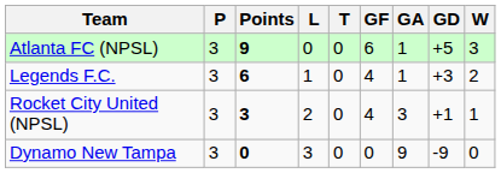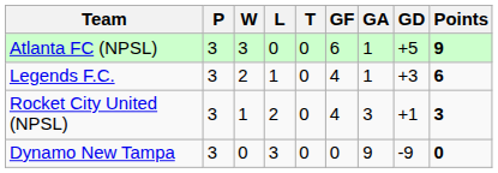columns swapped: W <-> Points
